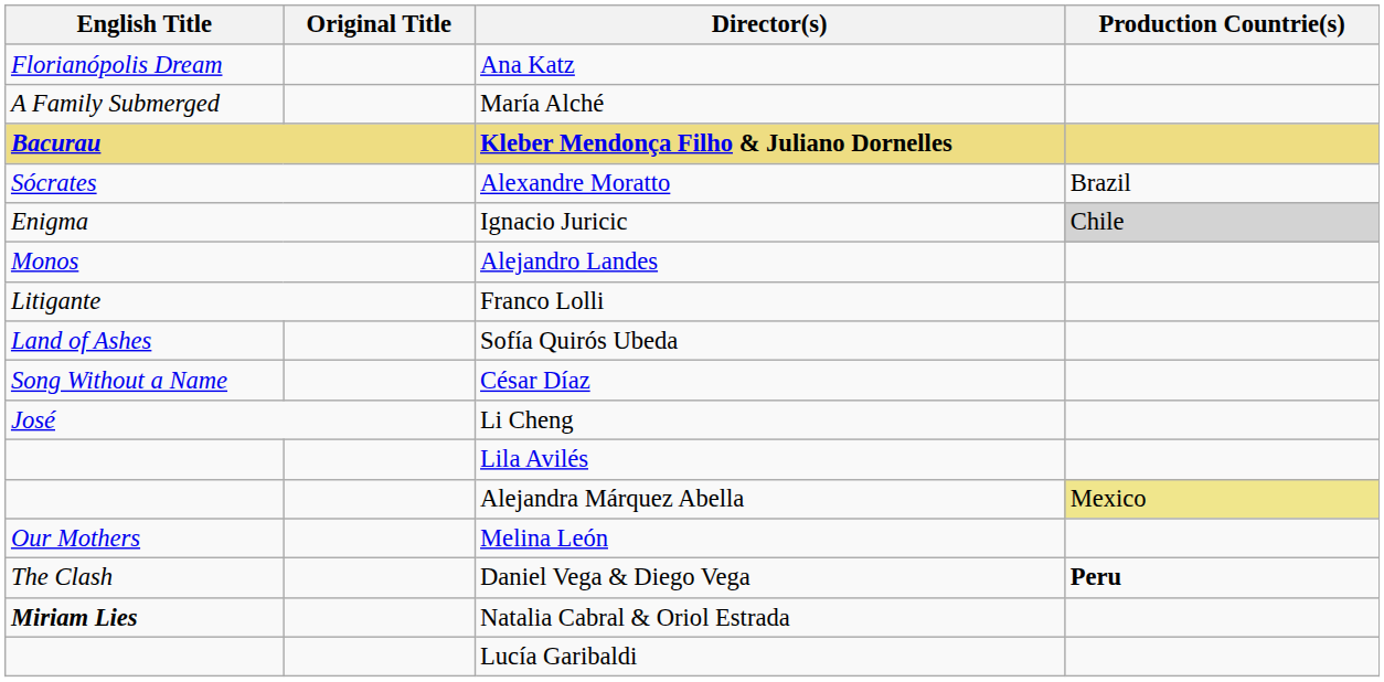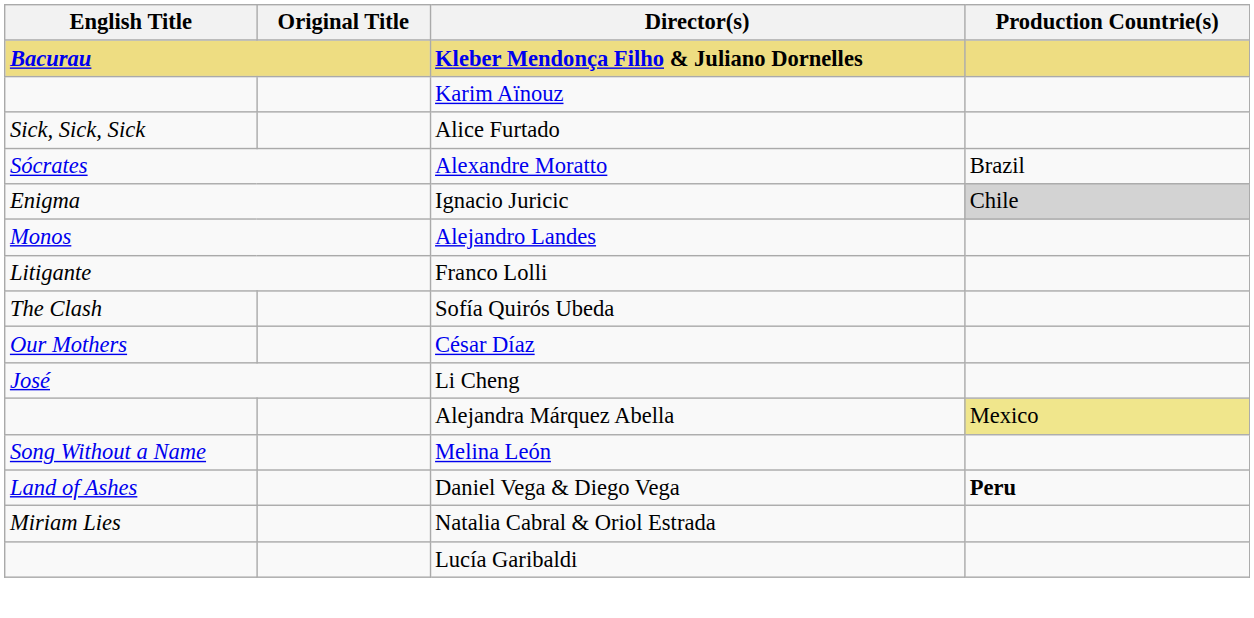- row: Florianópolis Dream | Ana Katz
- row: A Family Submerged | María Alché
+ row: Karim Aïnouz
+ row: Sick, Sick, Sick | Alice Furtado
Sofía Quirós Ubeda | English Title: Land of Ashes -> The Clash
César Díaz | English Title: Song Without a Name -> Our Mothers
- row: Lila Avilés
Melina León | English Title: Our Mothers -> Song Without a Name
Daniel Vega & Diego Vega | English Title: The Clash -> Land of Ashes
Natalia Cabral & Oriol Estrada | English Title: bold -> normal
